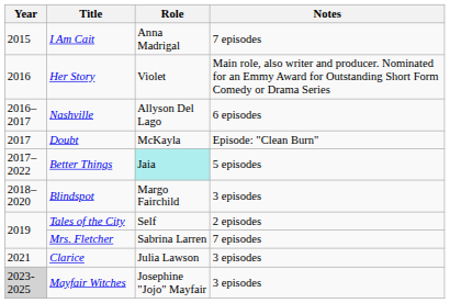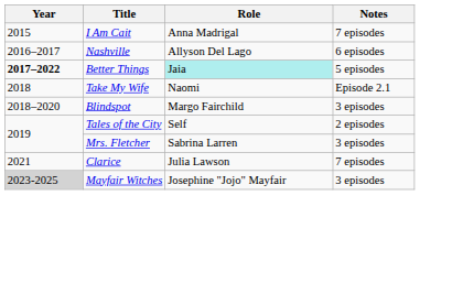- row: 2016 | Her Story | Violet | Main role, also writer and producer. Nominated for an Emmy Award for Outstanding Short Form Comedy or Drama Series
- row: 2017 | Doubt | McKayla | Episode: "Clean Burn"
Better Things | Year: normal -> bold
+ row: 2018 | Take My Wife | Naomi | Episode 2.1
Mrs. Fletcher | Notes: 7 episodes -> 3 episodes
Clarice | Notes: 3 episodes -> 7 episodes
